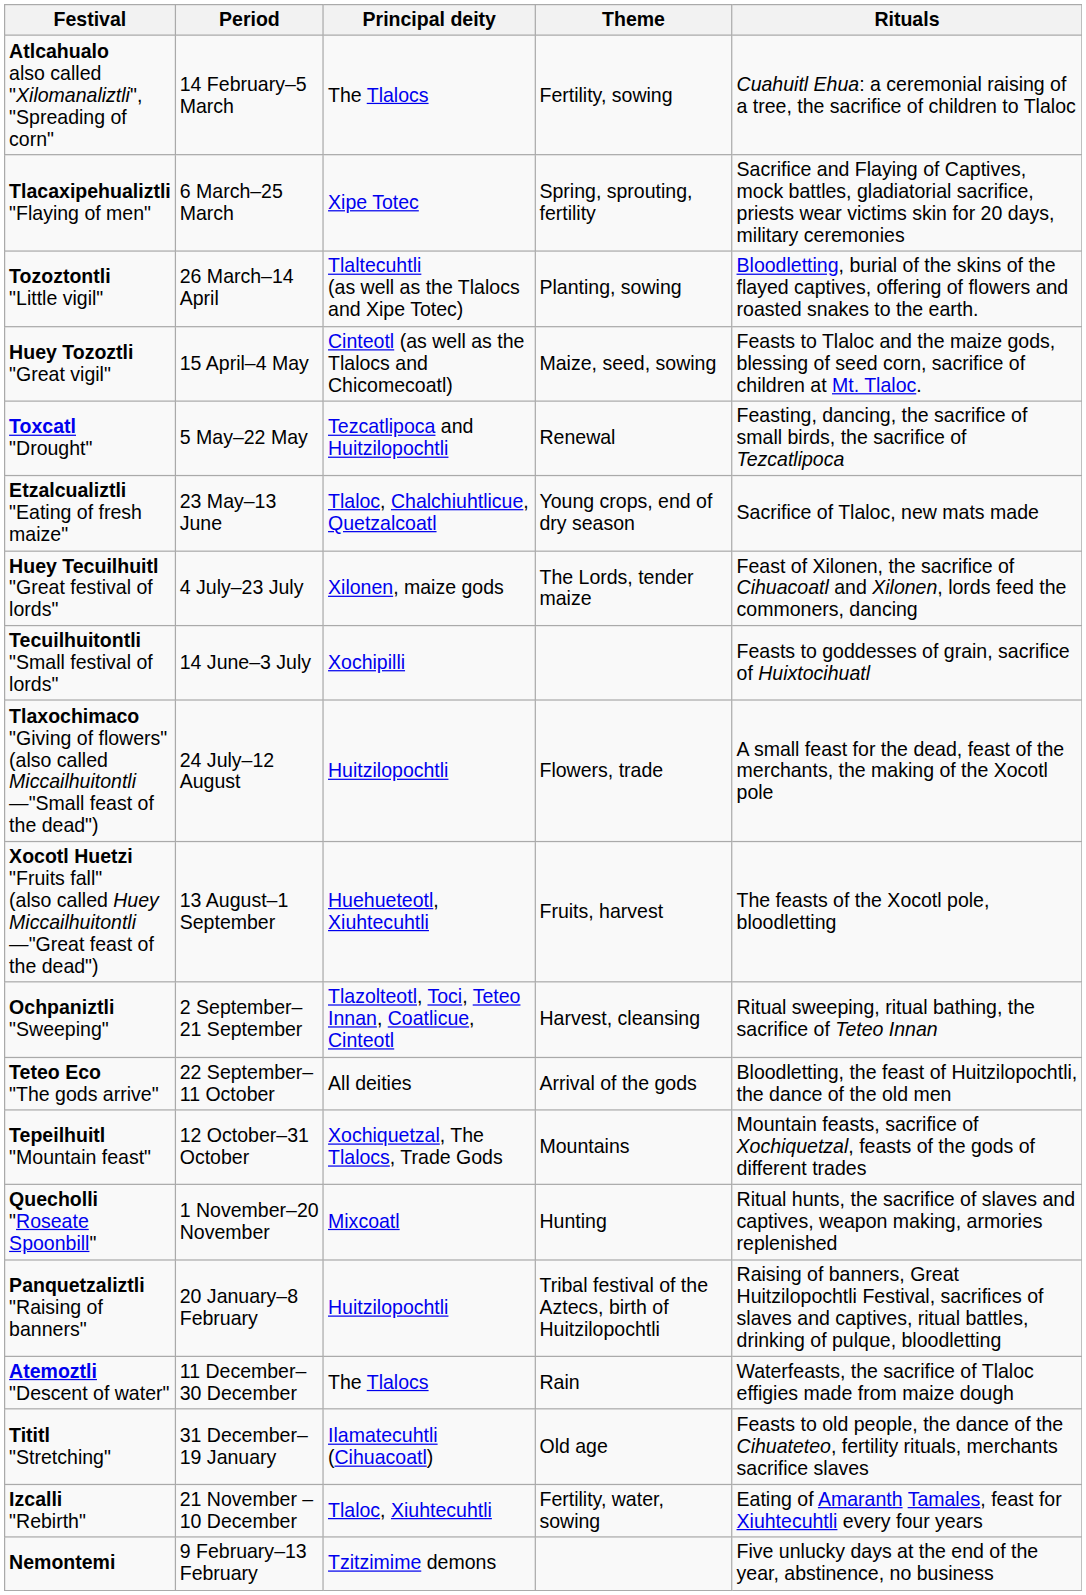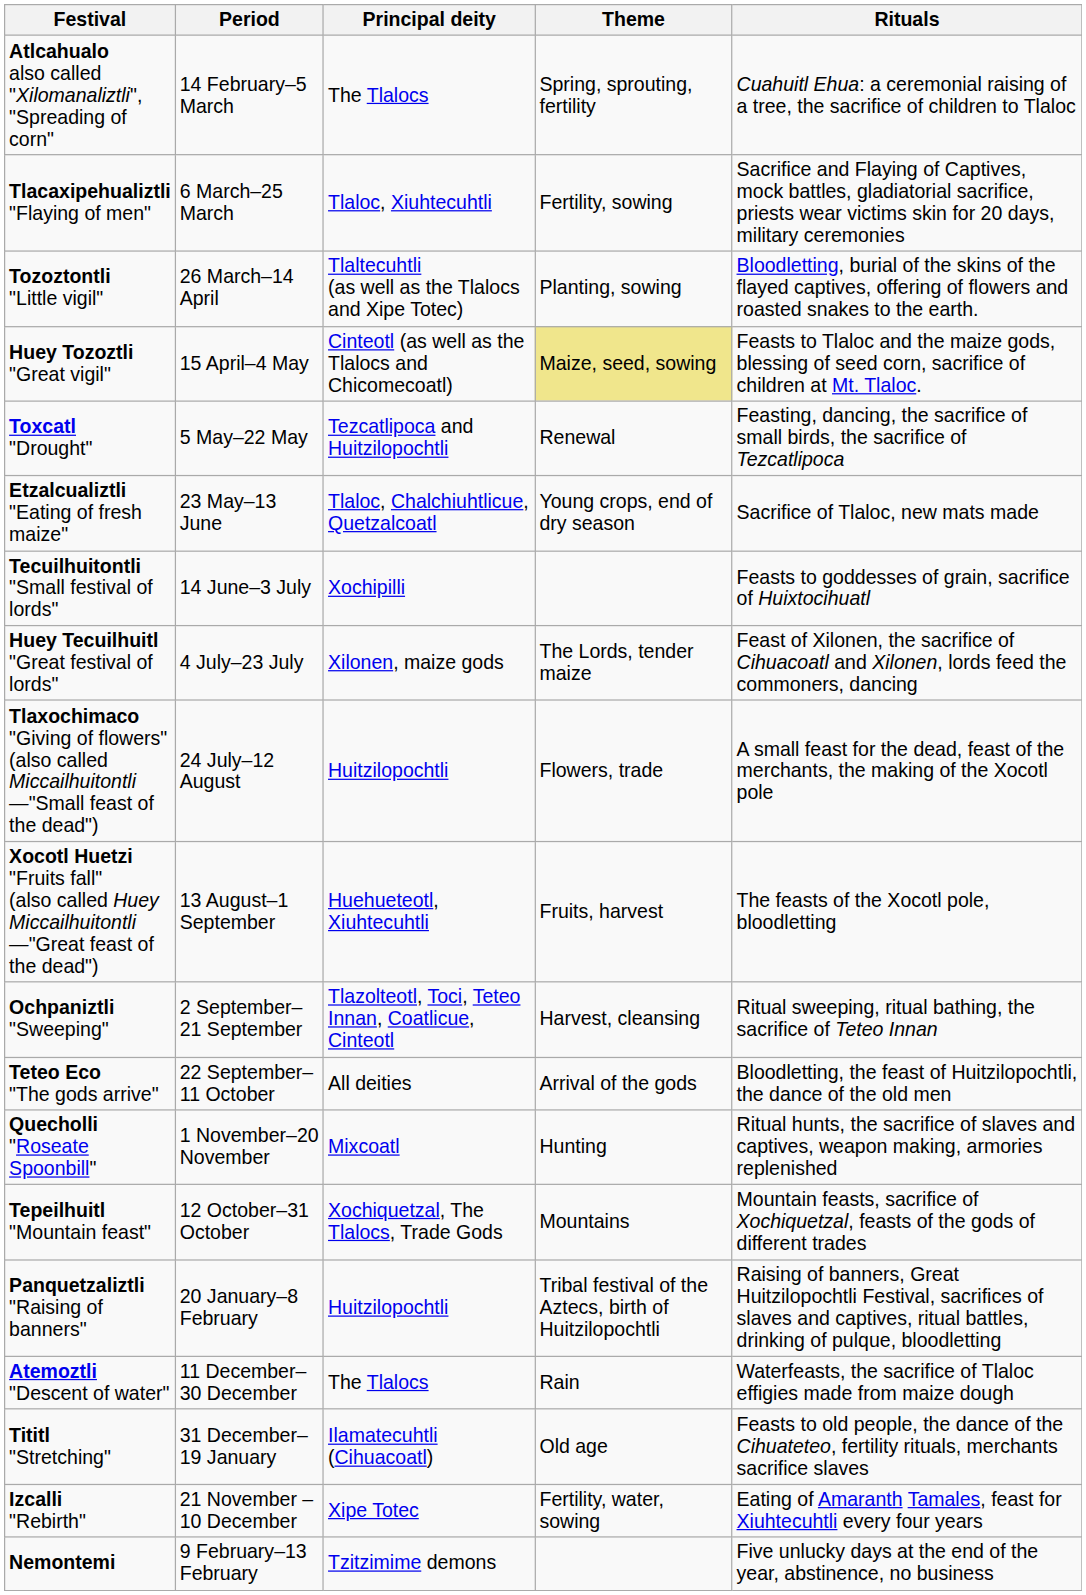Atlcahualo also called "Xilomanaliztli", "Spreading of corn" | Theme: Fertility, sowing -> Spring, sprouting, fertility
Tlacaxipehualiztli "Flaying of men" | Principal deity: Xipe Totec -> Tlaloc, Xiuhtecuhtli
Tlacaxipehualiztli "Flaying of men" | Theme: Spring, sprouting, fertility -> Fertility, sowing
Huey Tozoztli "Great vigil" | Theme: no background -> khaki background
rows swapped: Tecuilhuitontli "Small festival of lords" <-> Huey Tecuilhuitl "Great festival of lords"
rows swapped: Tepeilhuitl "Mountain feast" <-> Quecholli "Roseate Spoonbill"
Izcalli "Rebirth" | Principal deity: Tlaloc, Xiuhtecuhtli -> Xipe Totec
